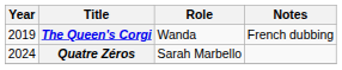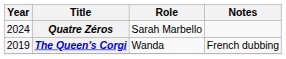rows swapped: The Queen's Corgi <-> Quatre Zéros
